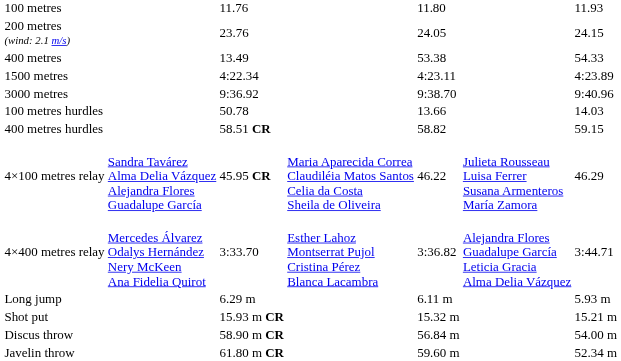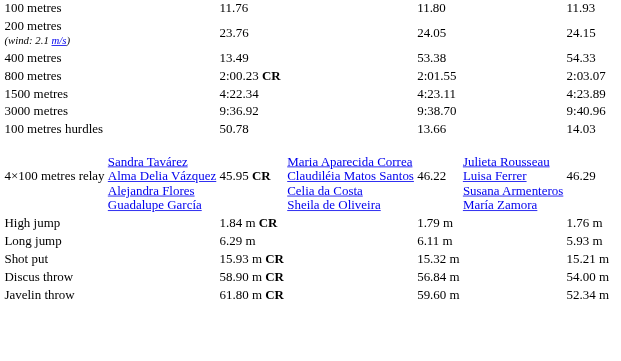+ row: 800 metres | 2:00.23 CR | 2:01.55 | 2:03.07
- row: 400 metres hurdles | 58.51 CR | 58.82 | 59.15
- row: 4×400 metres relay | Mercedes Álvarez Odalys Hernández Nery McKeen Ana Fidelia Quirot | 3:33.70 | Esther Lahoz Montserrat Pujol Cristina Pérez Blanca Lacambra | 3:36.82 | Alejandra Flores Guadalupe García Leticia Gracia Alma Delia Vázquez | 3:44.71
+ row: High jump | 1.84 m CR | 1.79 m | 1.76 m
